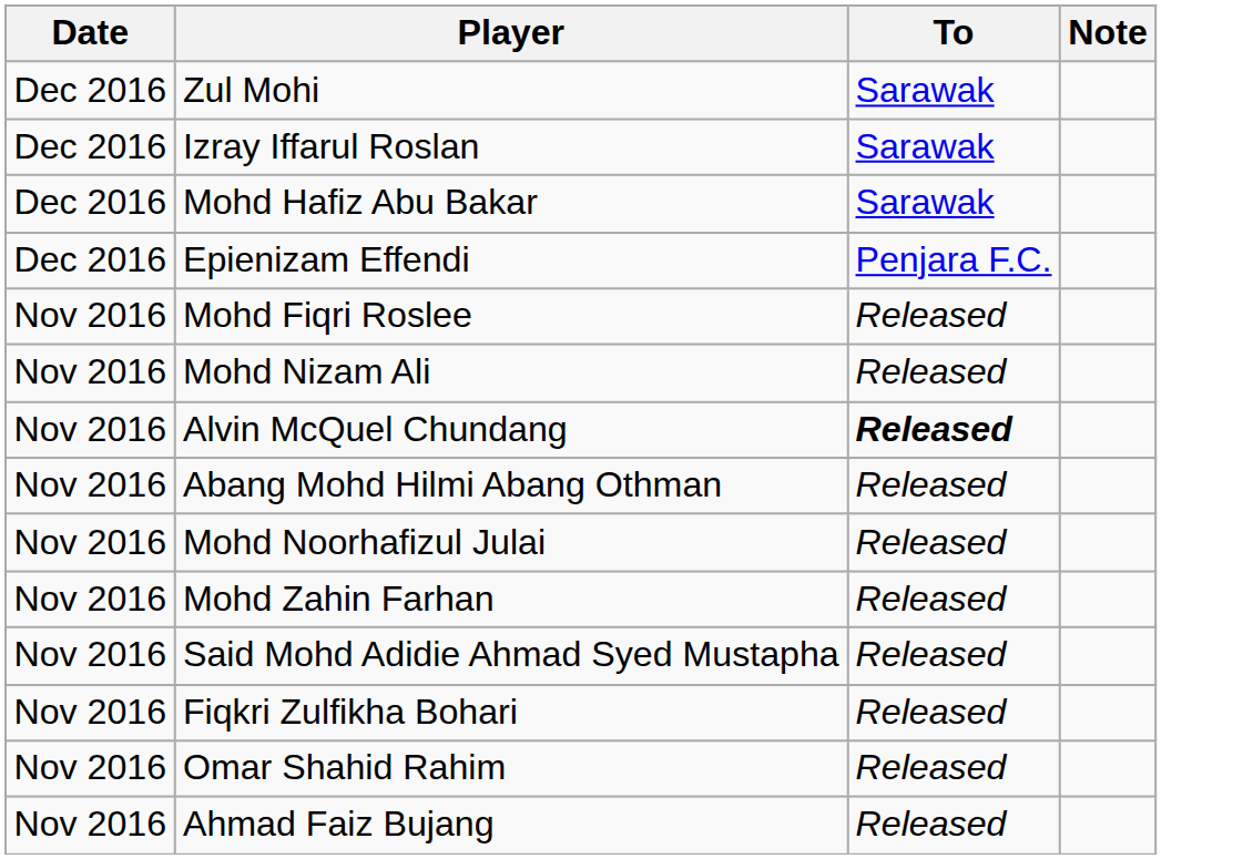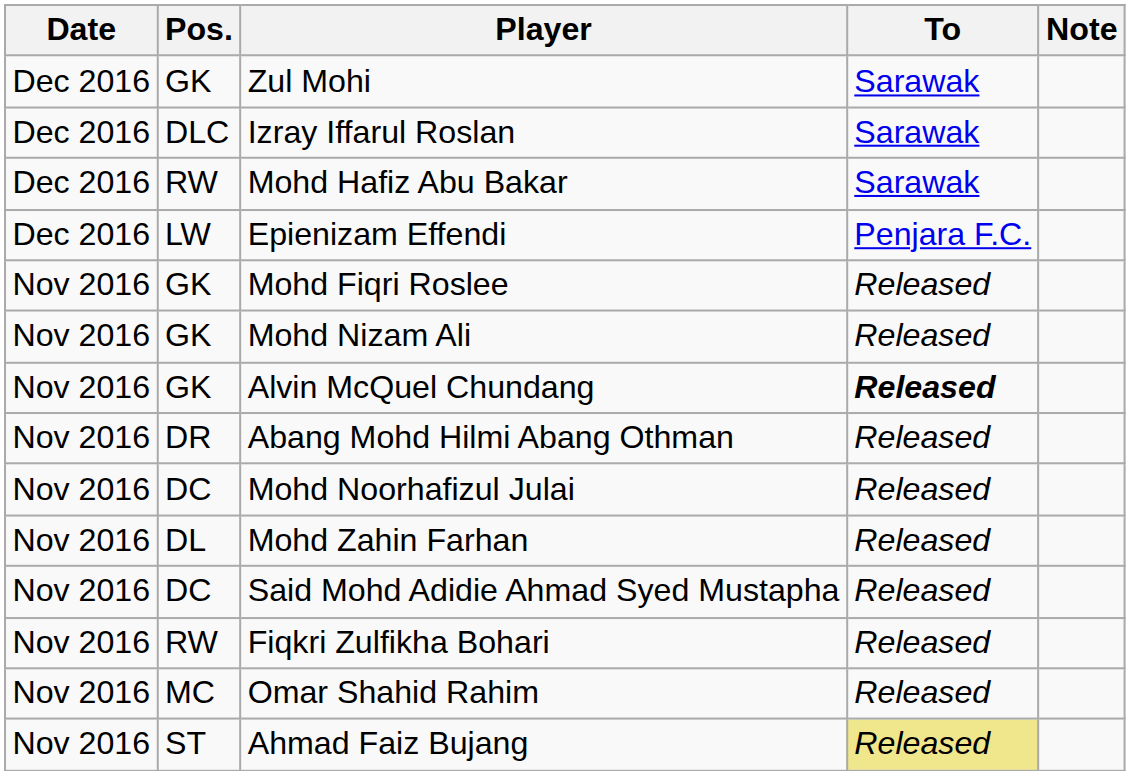+ column: Pos. | GK | DLC | RW | LW | GK | GK | GK | DR | DC | DL | DC | RW | MC | ST
Ahmad Faiz Bujang | To: no background -> khaki background
